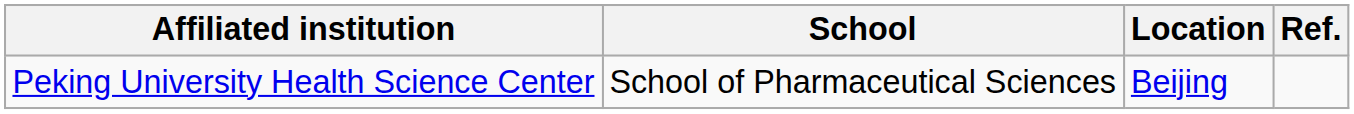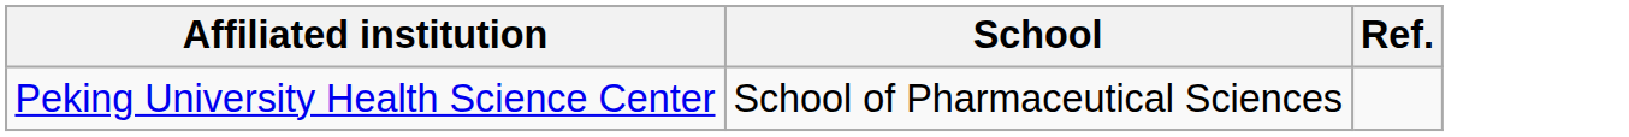- column: Location | Beijing
